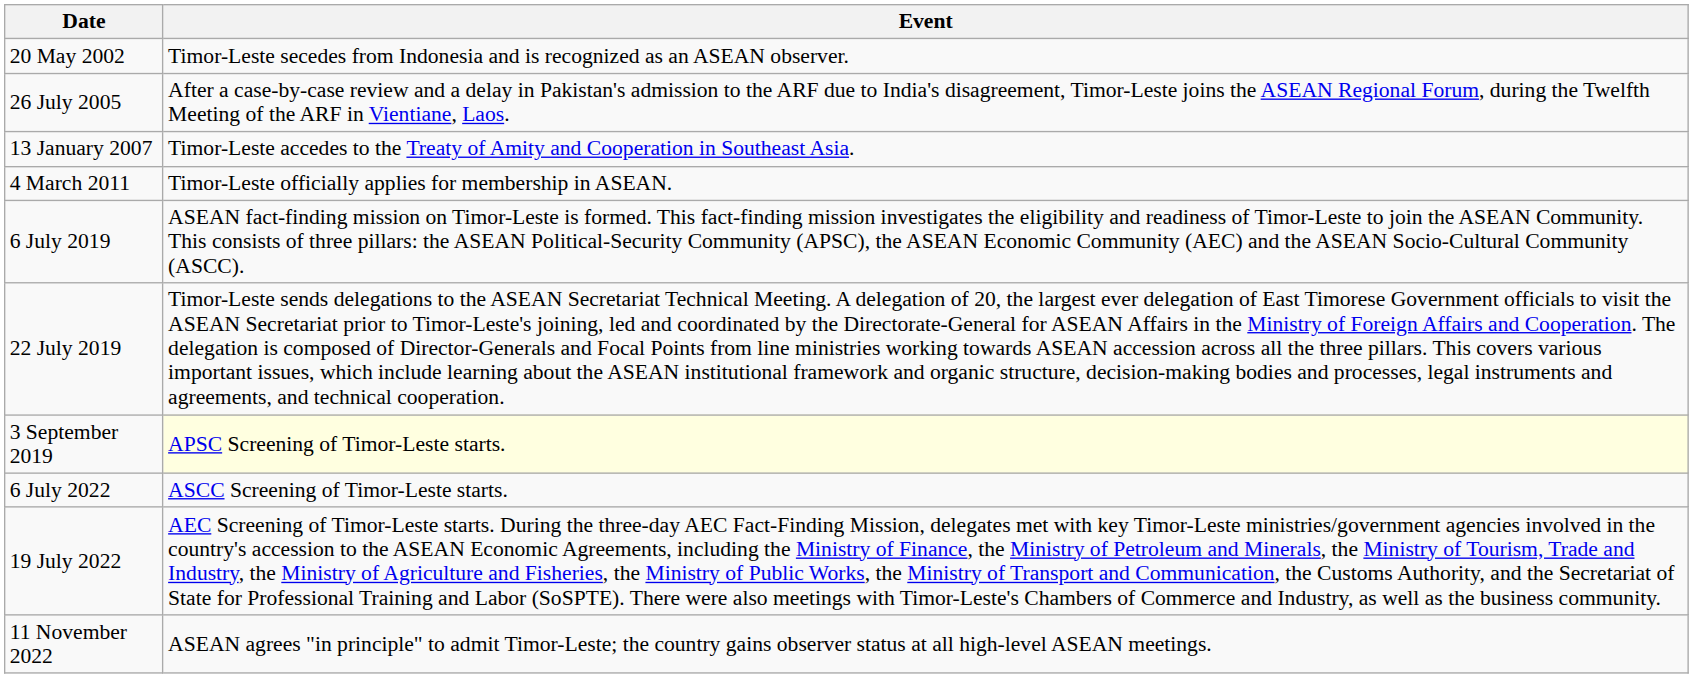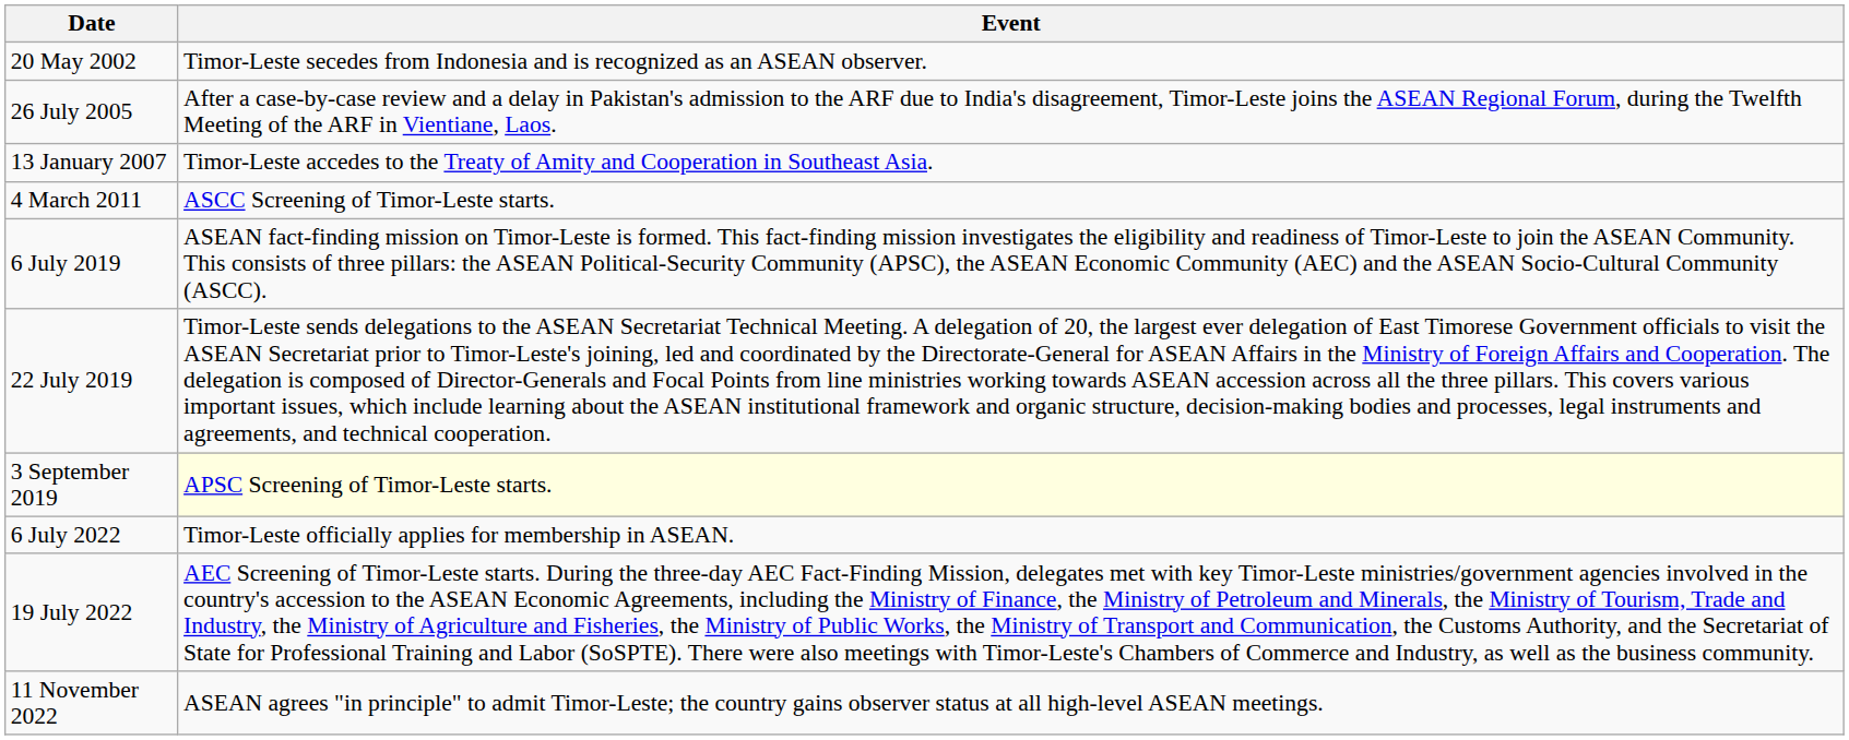4 March 2011 | Event: Timor-Leste officially applies for membership in ASEAN. -> ASCC Screening of Timor-Leste starts.
6 July 2022 | Event: ASCC Screening of Timor-Leste starts. -> Timor-Leste officially applies for membership in ASEAN.
